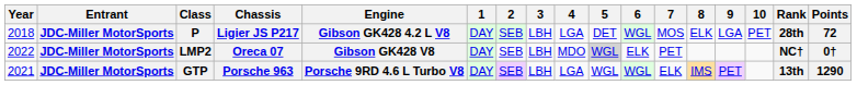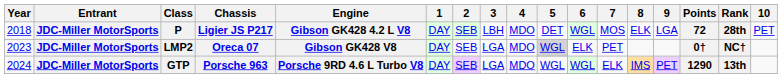columns swapped: 10 <-> Points
P | 4: LGA -> MDO
LMP2 | Year: 2022 -> 2023
LMP2 | 3: LBH -> LGA
GTP | Year: 2021 -> 2024
GTP | 3: LBH -> LGA
GTP | 4: LGA -> MDO
